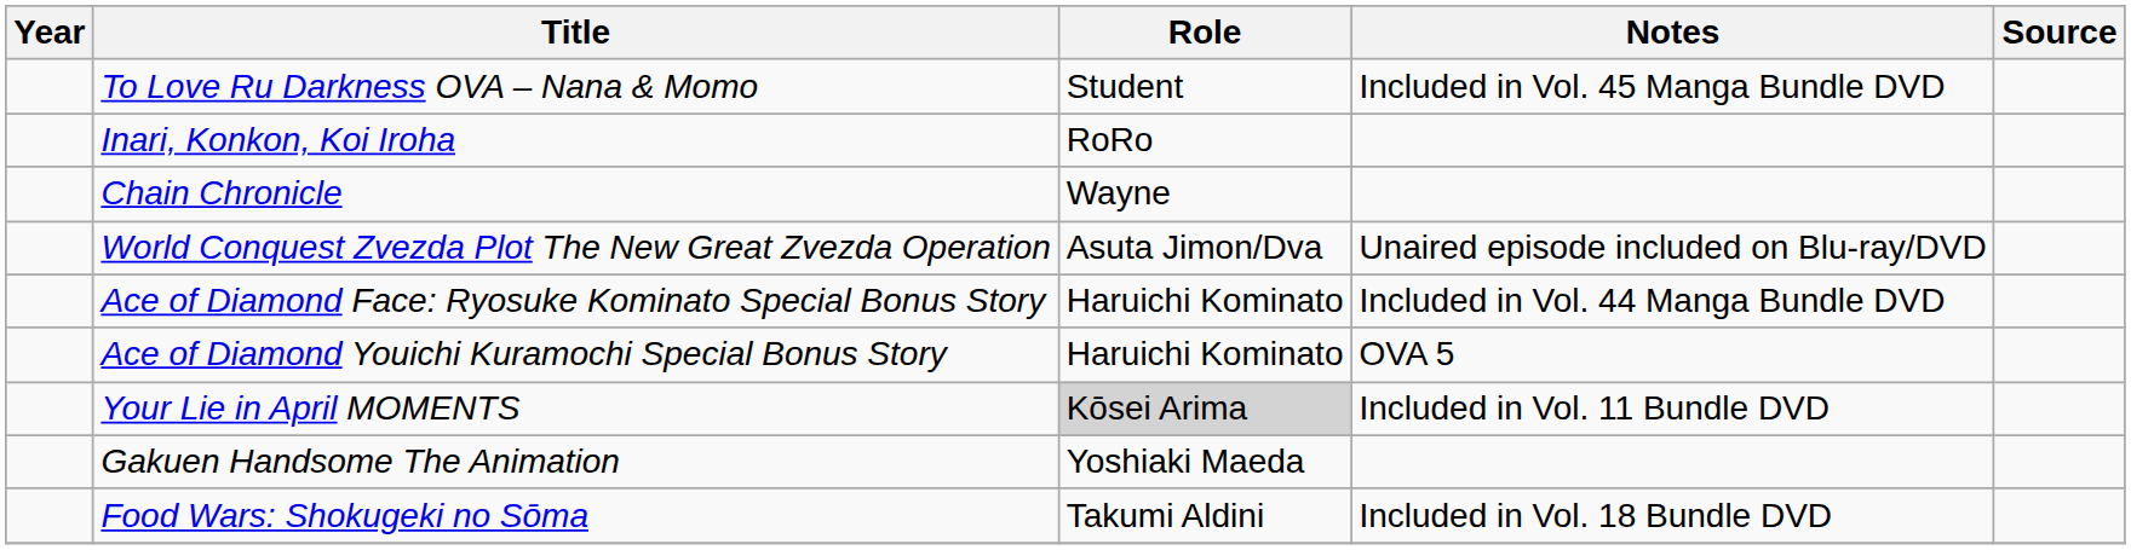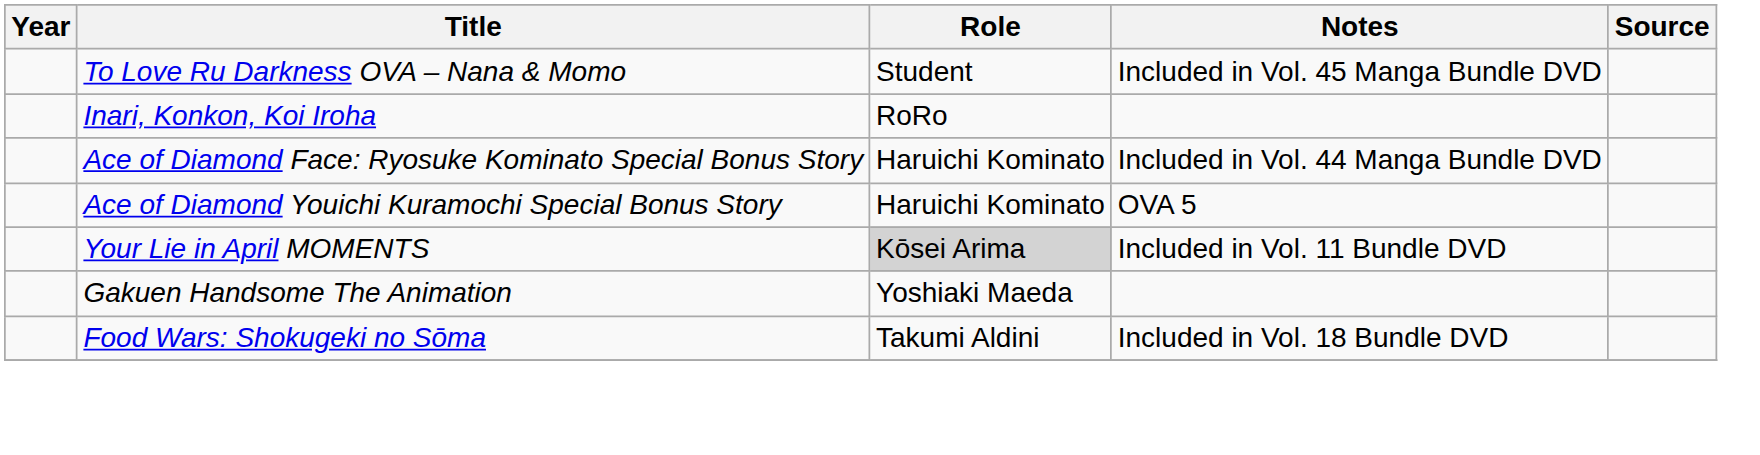- row: Chain Chronicle | Wayne
- row: World Conquest Zvezda Plot The New Great Zvezda Operation | Asuta Jimon/Dva | Unaired episode included on Blu-ray/DVD
